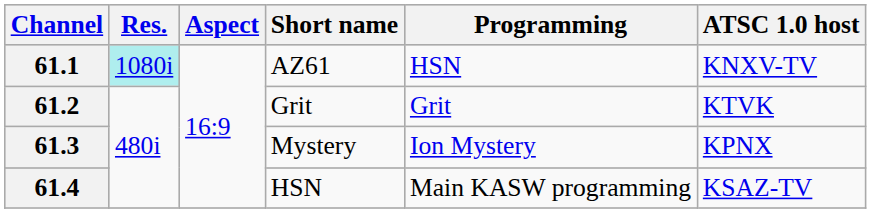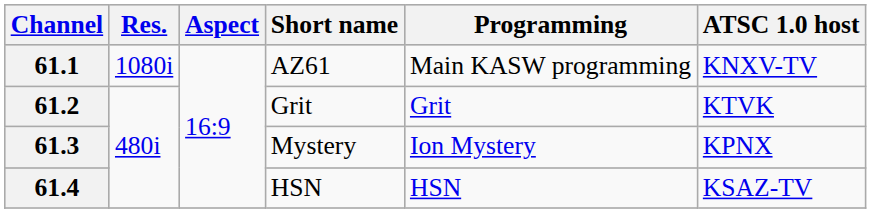61.1 | Res.: paleturquoise background -> no background
61.1 | Programming: HSN -> Main KASW programming
61.4 | Programming: Main KASW programming -> HSN
